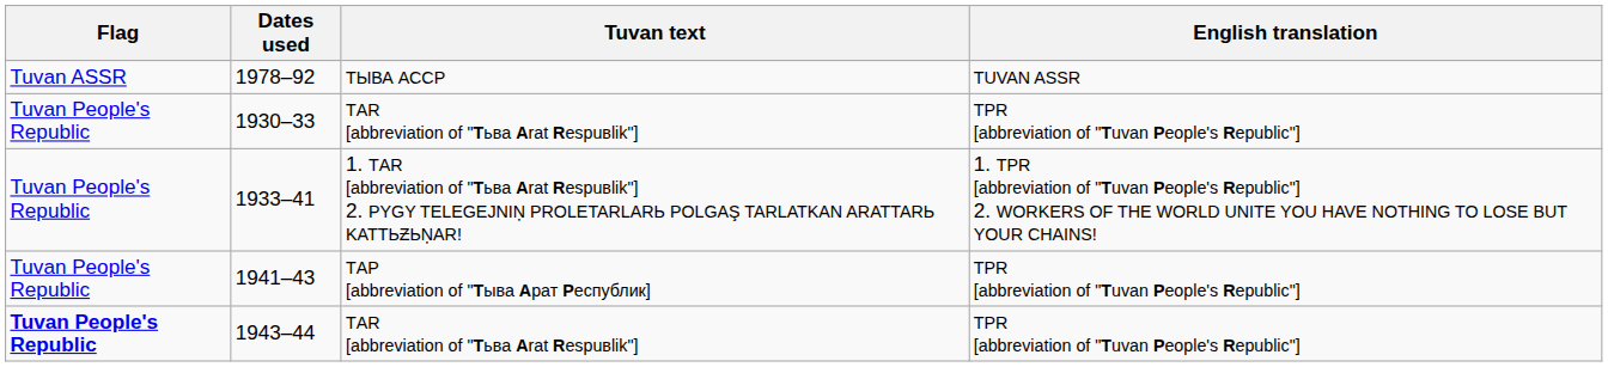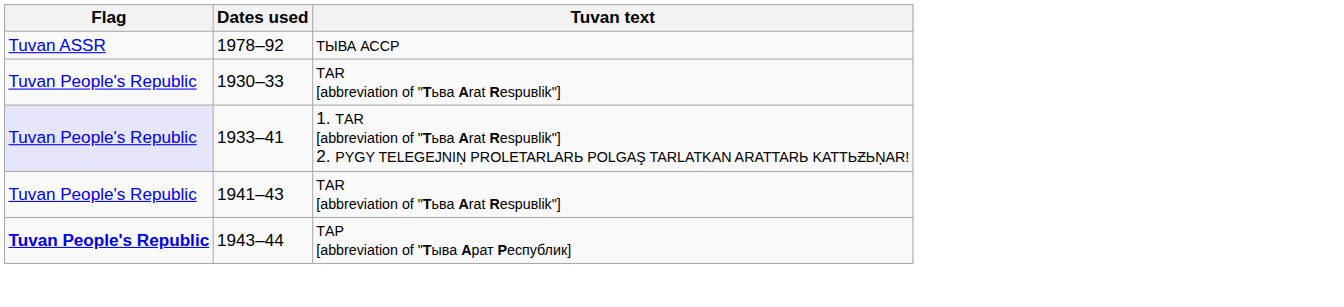- column: English translation | TUVAN ASSR | TPR [abbreviation of "Tuvan People's Republic"] | 1. TPR [abbreviation of "Tuvan People's Republic"] 2. WORKERS OF THE WORLD UNITE YOU HAVE NOTHING TO LOSE BUT YOUR CHAINS! | TPR [abbreviation of "Tuvan People's Republic"] | TPR [abbreviation of "Tuvan People's Republic"]
1933–41 | Flag: no background -> lavender background
1941–43 | Tuvan text: ТAP [abbreviation of "Тыва Арат Республик] -> ТAR [abbreviation of "Tьвa Arat Respuвlik"]
1943–44 | Tuvan text: ТAR [abbreviation of "Tьвa Arat Respuвlik"] -> ТAP [abbreviation of "Тыва Арат Республик]
